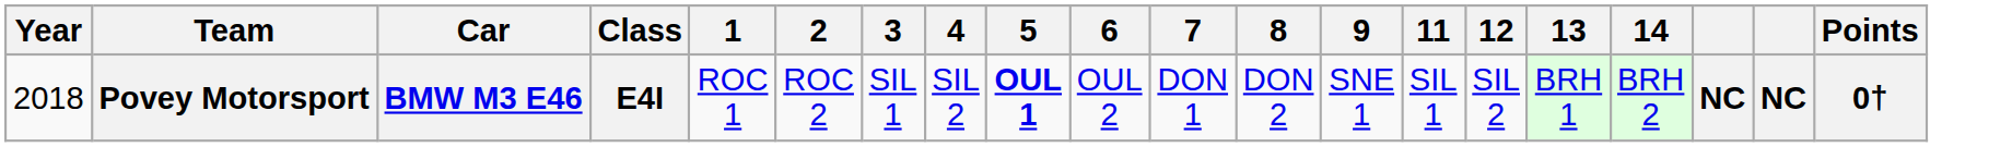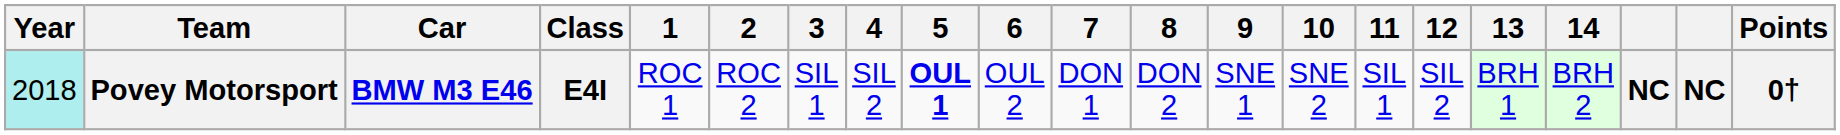+ column: 10 | SNE 2
Povey Motorsport | Year: no background -> paleturquoise background
